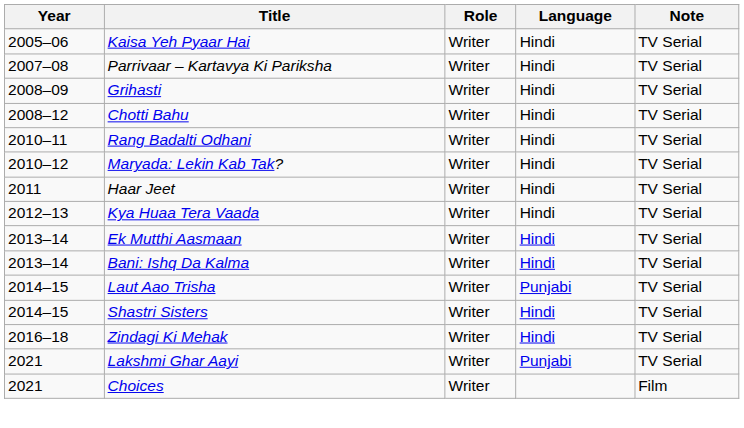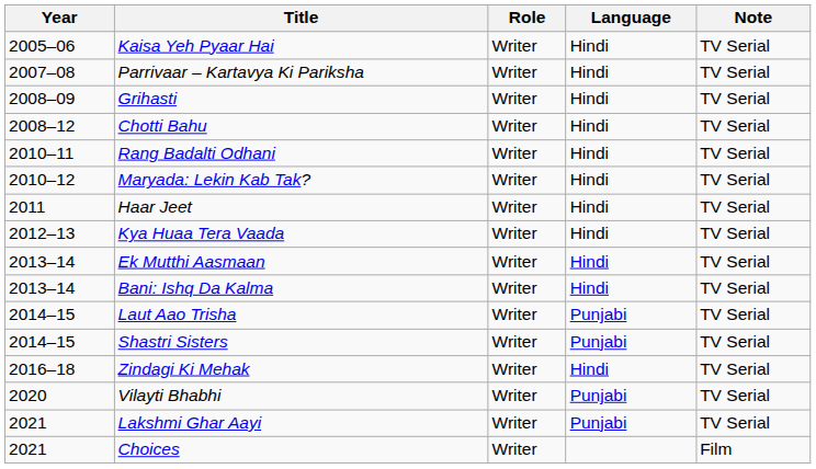Shastri Sisters | Language: Hindi -> Punjabi
+ row: 2020 | Vilayti Bhabhi | Writer | Punjabi | TV Serial
